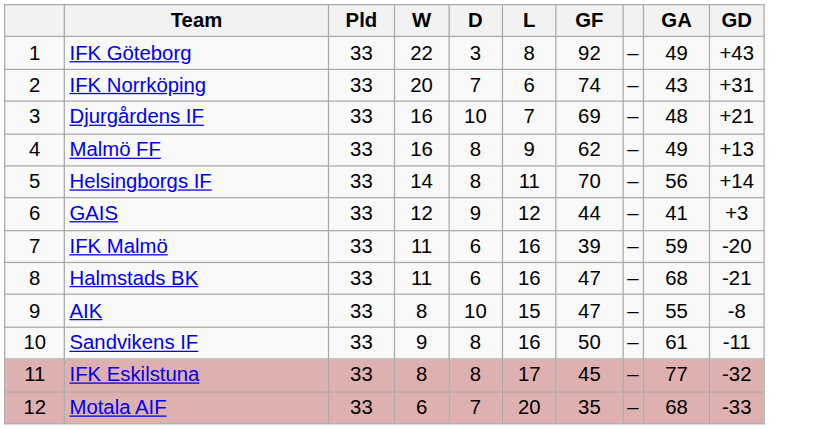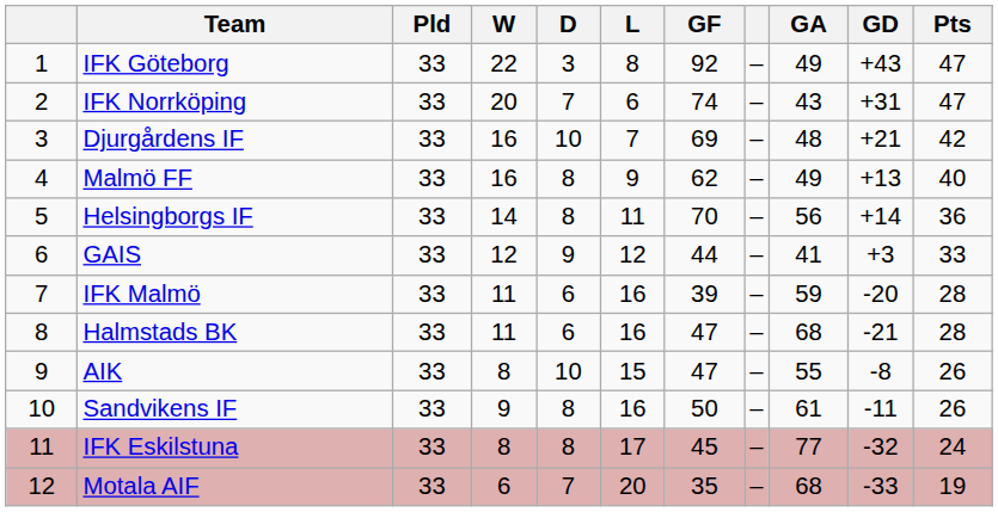+ column: Pts | 47 | 47 | 42 | 40 | 36 | 33 | 28 | 28 | 26 | 26 | 24 | 19
